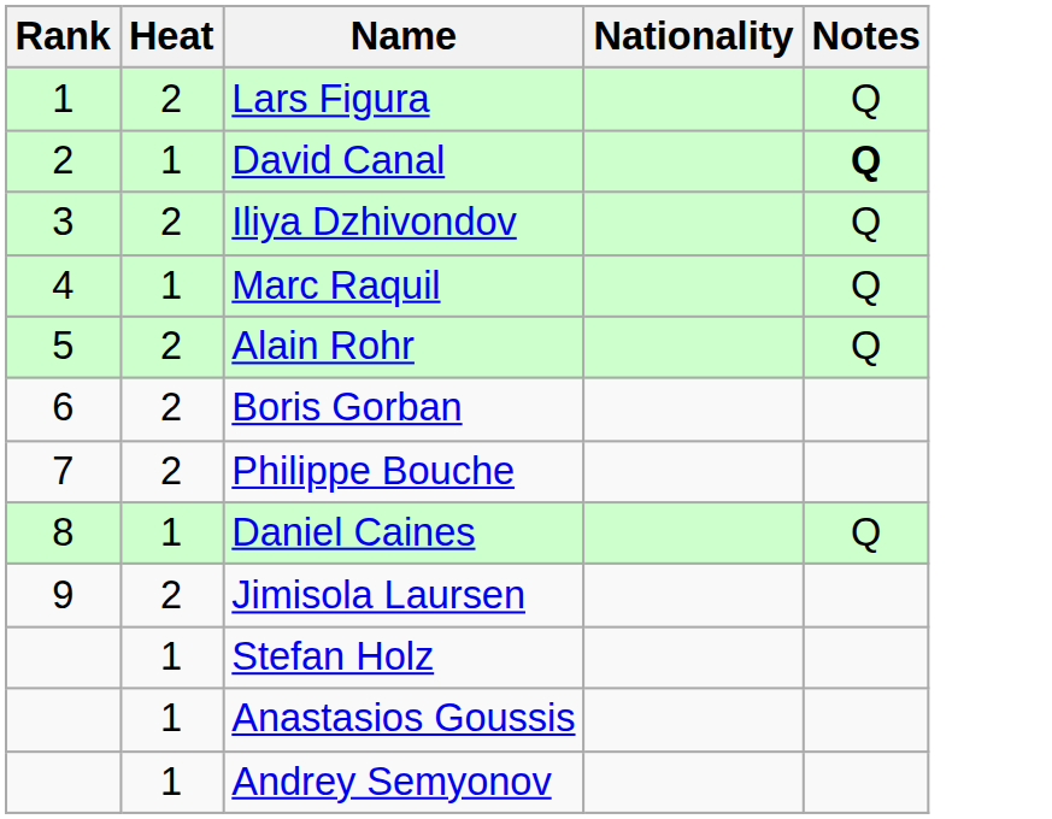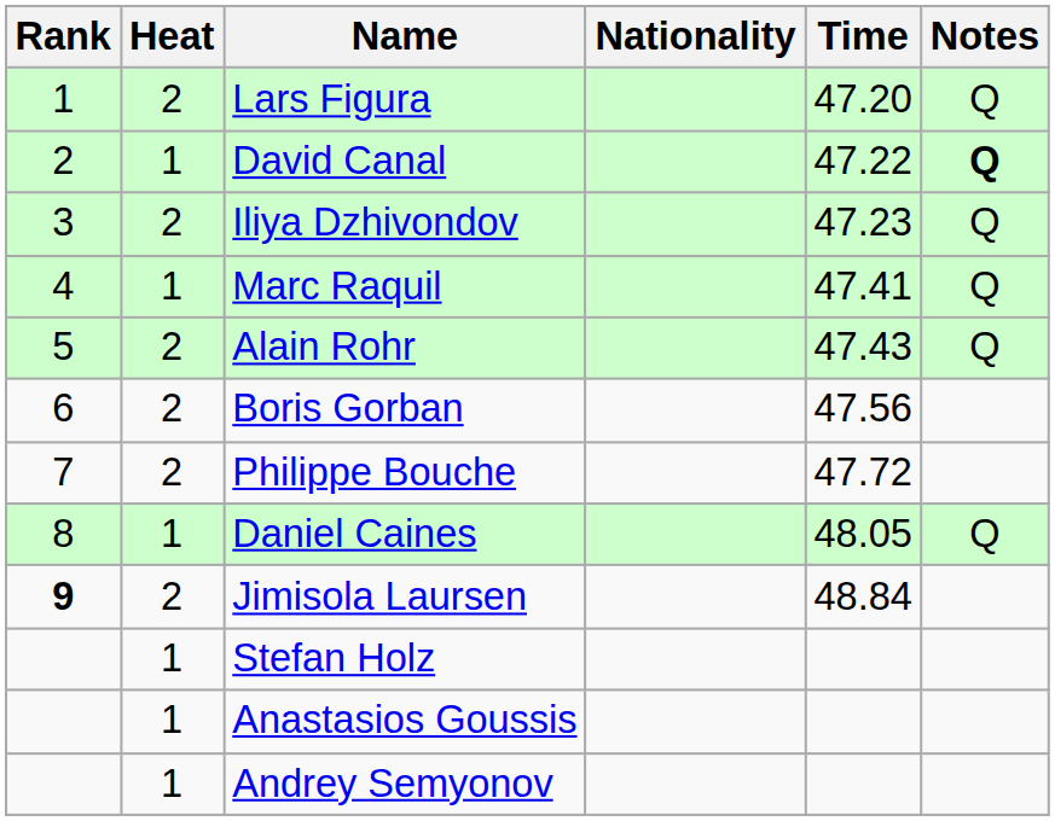+ column: Time | 47.20 | 47.22 | 47.23 | 47.41 | 47.43 | 47.56 | 47.72 | 48.05 | 48.84
Jimisola Laursen | Rank: normal -> bold
